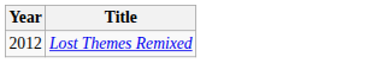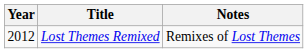+ column: Notes | Remixes of Lost Themes
